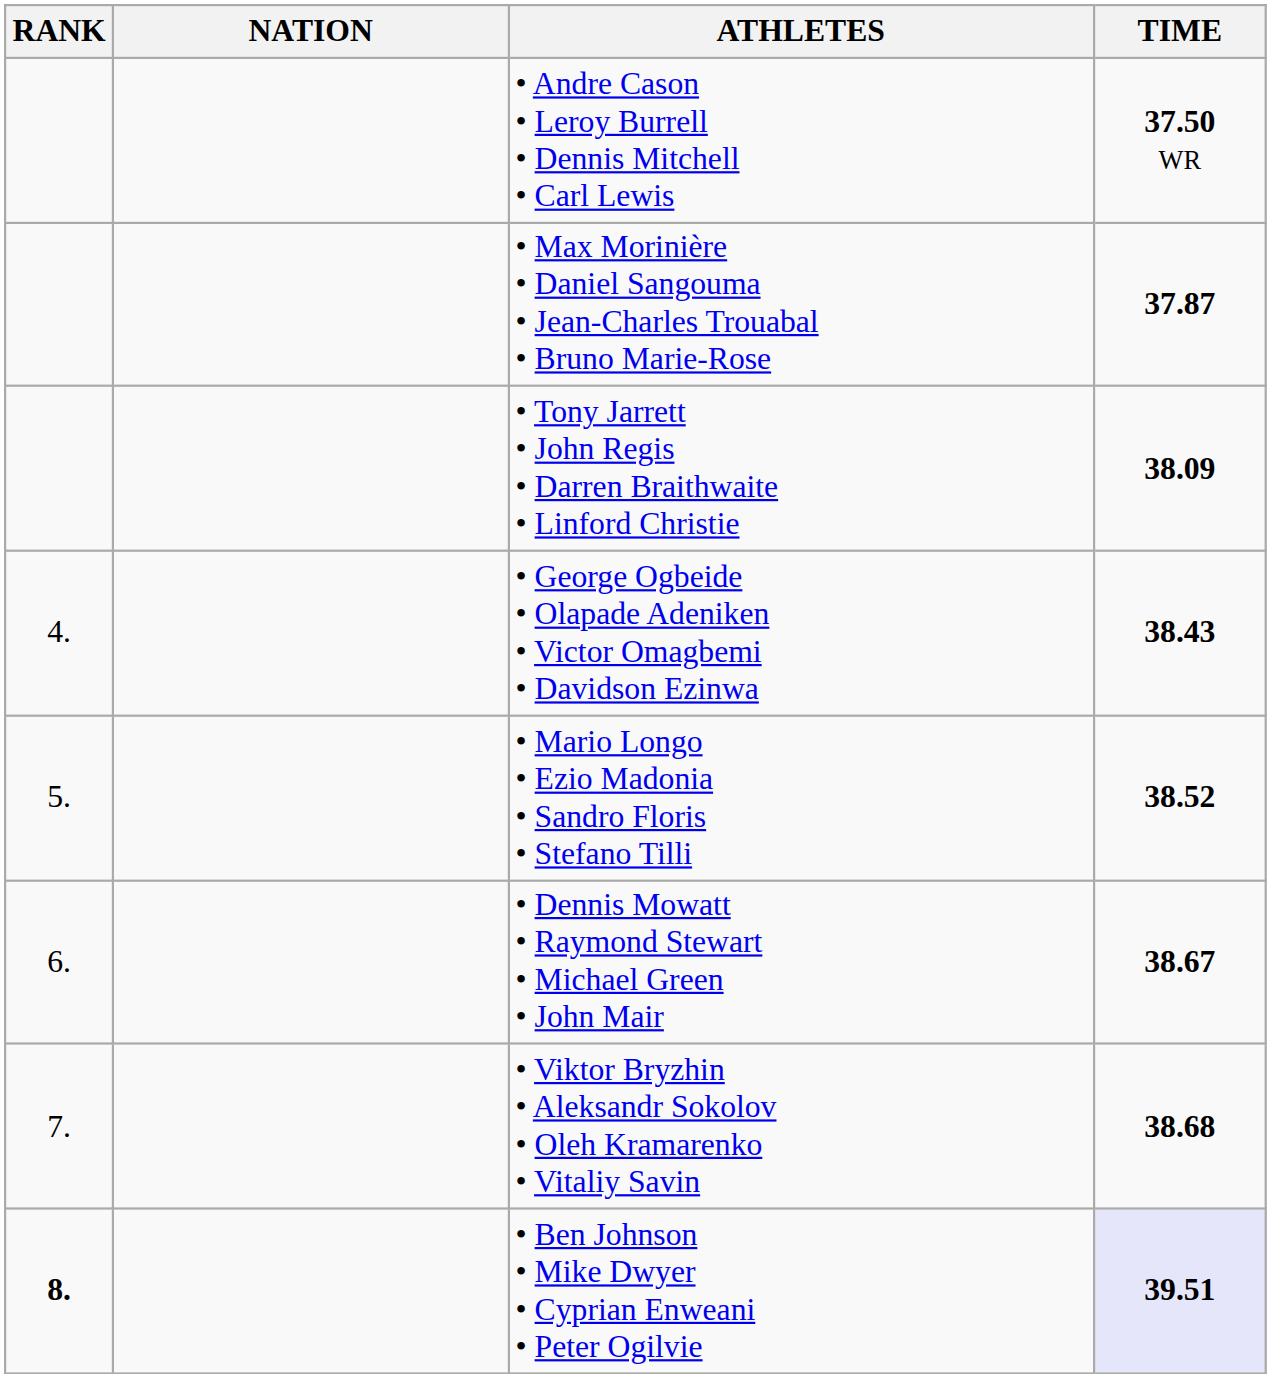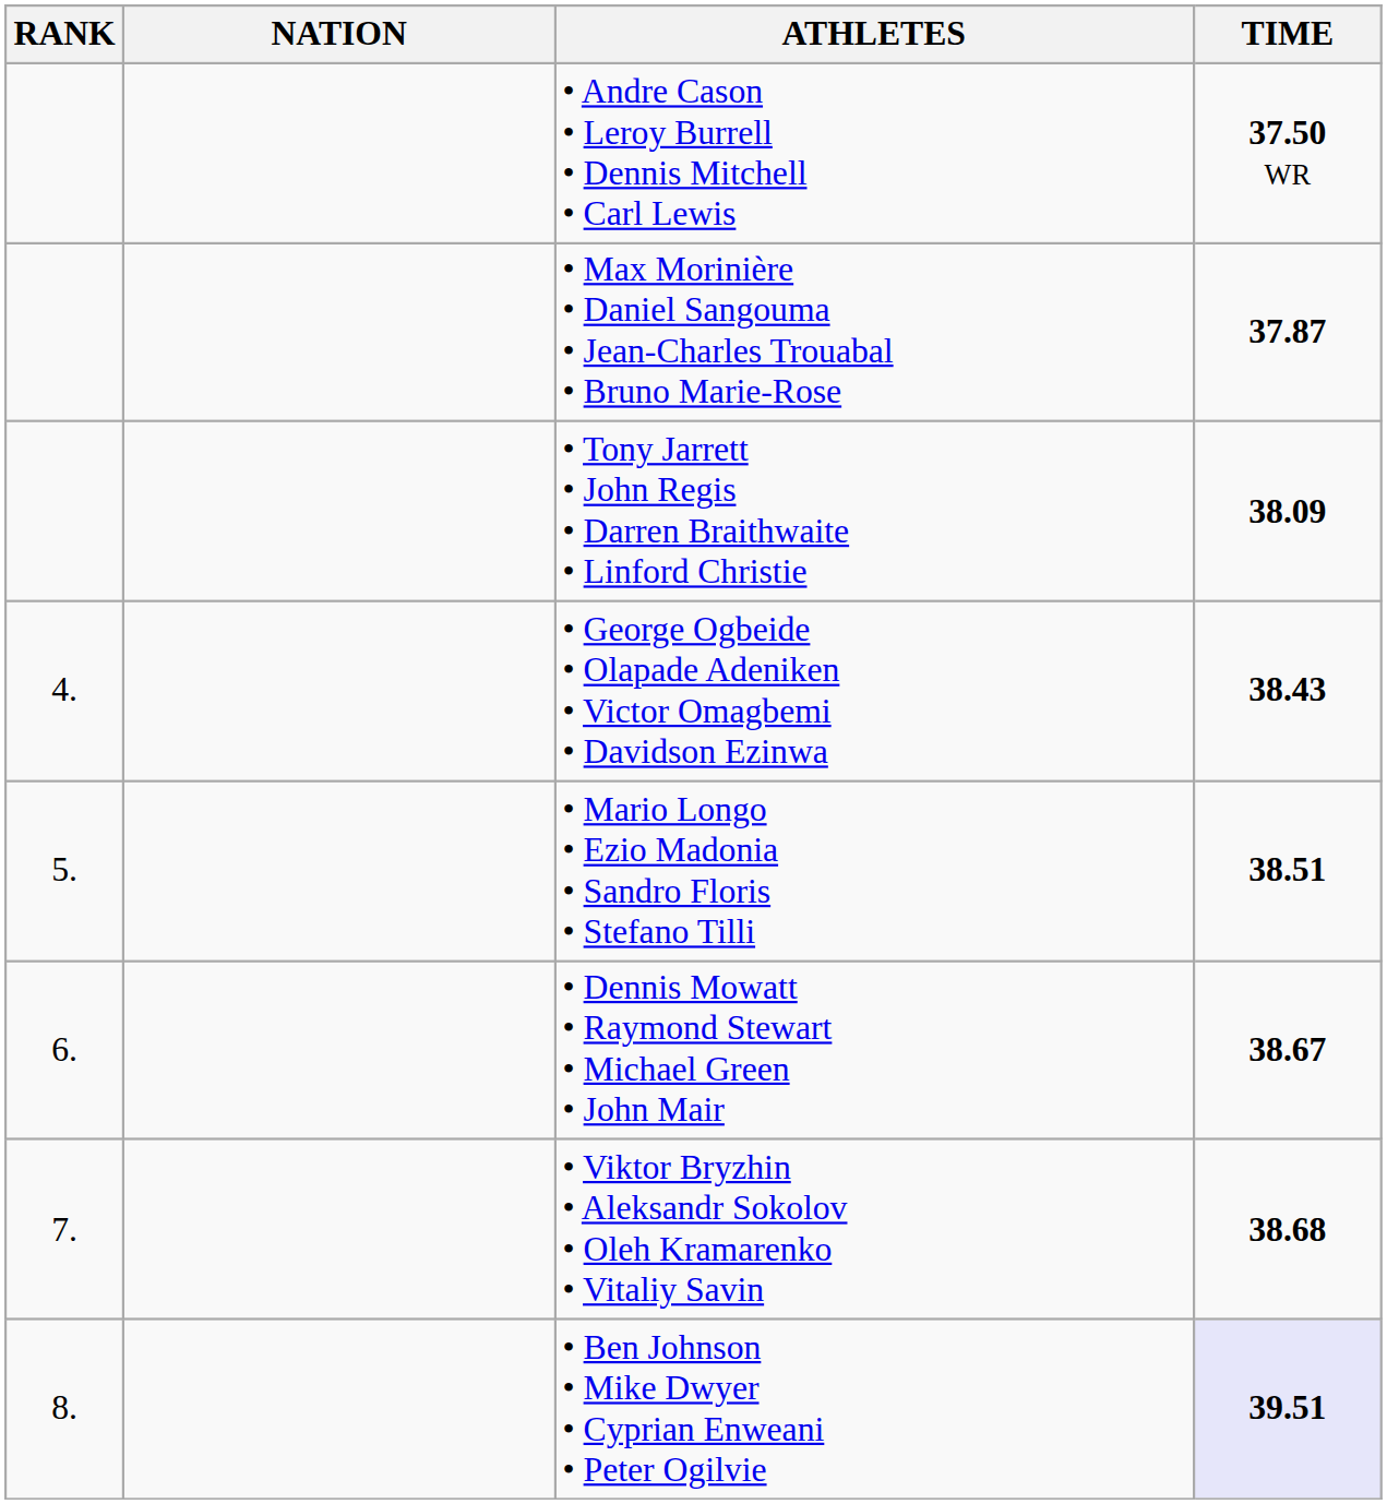• Mario Longo • Ezio Madonia • Sandro Floris • Stefano Tilli | TIME: 38.52 -> 38.51
• Ben Johnson • Mike Dwyer • Cyprian Enweani • Peter Ogilvie | RANK: bold -> normal
